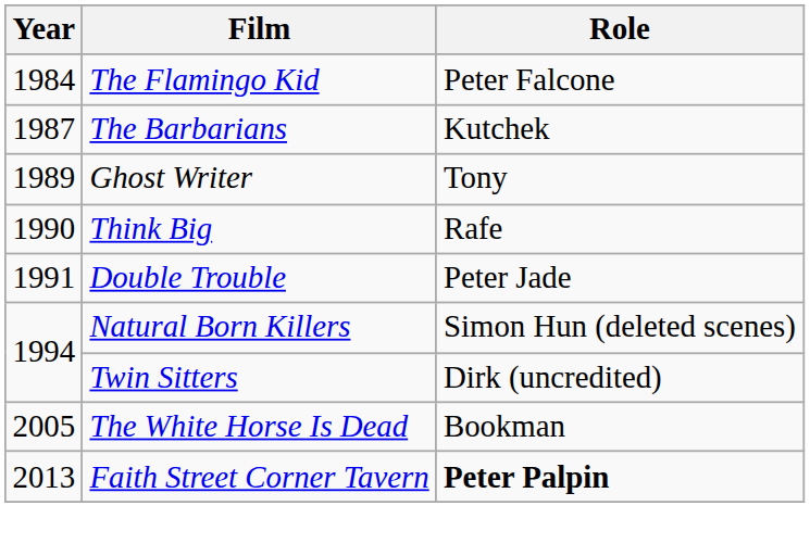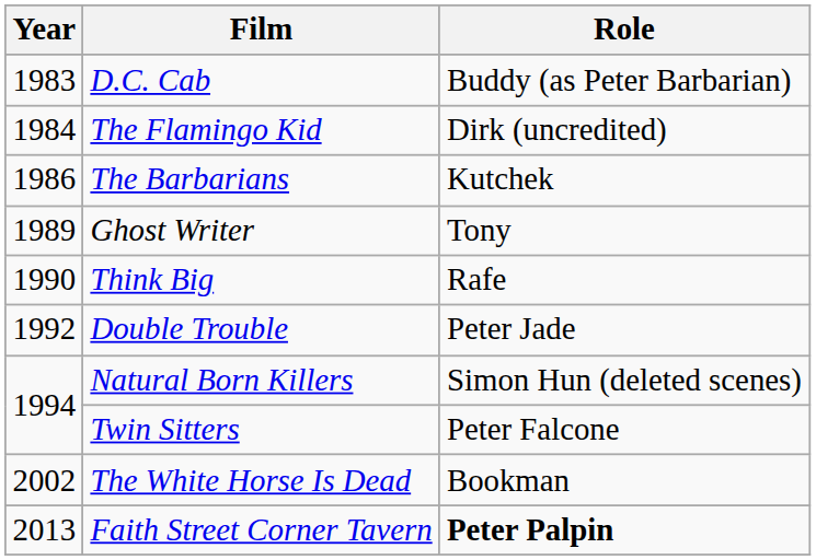+ row: 1983 | D.C. Cab | Buddy (as Peter Barbarian)
The Flamingo Kid | Role: Peter Falcone -> Dirk (uncredited)
The Barbarians | Year: 1987 -> 1986
Double Trouble | Year: 1991 -> 1992
Twin Sitters | Role: Dirk (uncredited) -> Peter Falcone
The White Horse Is Dead | Year: 2005 -> 2002
